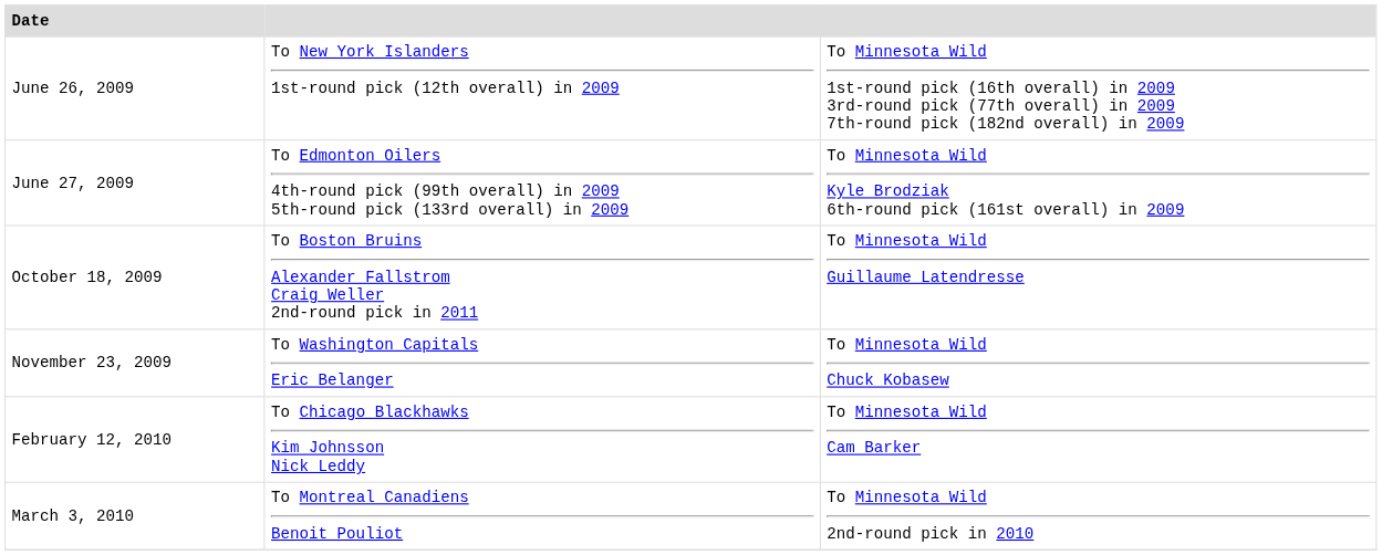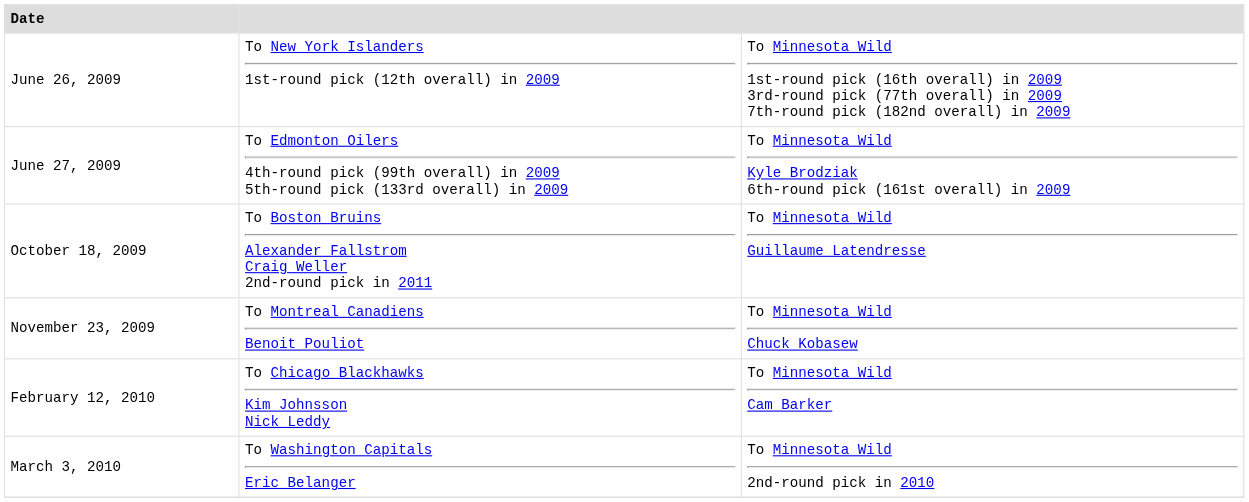November 23, 2009 | column 2: To Washington Capitals Eric Belanger -> To Montreal Canadiens Benoit Pouliot
March 3, 2010 | column 2: To Montreal Canadiens Benoit Pouliot -> To Washington Capitals Eric Belanger
